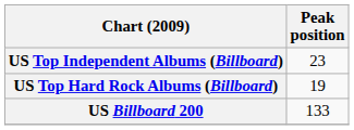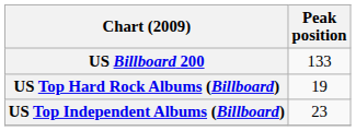rows swapped: US Billboard 200 <-> US Top Independent Albums (Billboard)
